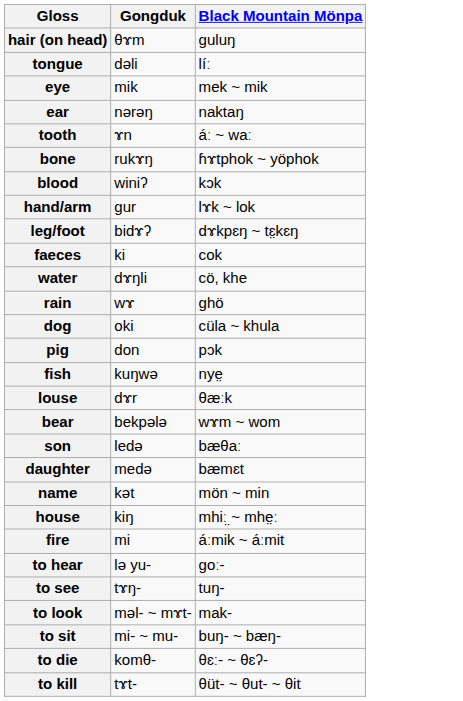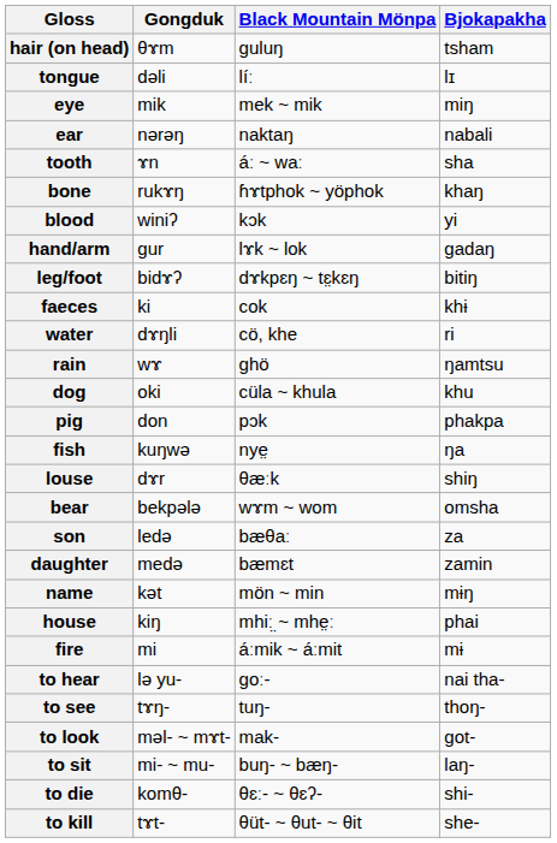+ column: Bjokapakha | tsham | lɪ | miŋ | nabali | sha | khaŋ | yi | gadaŋ | bitiŋ | khɨ | ri | ŋamtsu | khu | phakpa | ŋa | shiŋ | omsha | za | zamin | mɨŋ | phai | mɨ | nai tha- | thoŋ- | got- | laŋ- | shi- | she-
